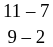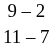rows swapped: 11 – 7 <-> 9 – 2
